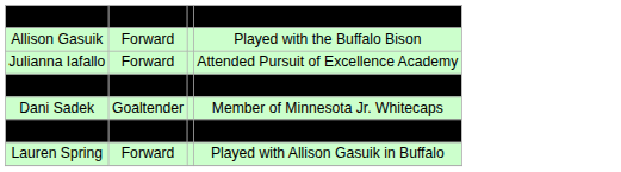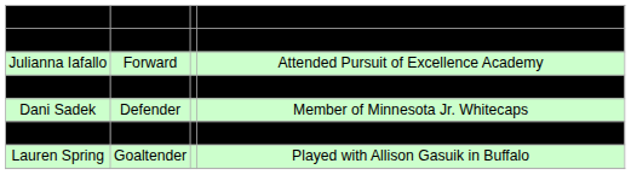Jessica Dunne | column 2: Goaltender -> Defender
- row: Allison Gasuik | Forward | Played with the Buffalo Bison
+ row: Selena Hunter | Goaltender | Redshirt in 2014–15; attended North American Hockey Academy
Dani Sadek | column 2: Goaltender -> Defender
Lauren Spring | column 2: Forward -> Goaltender
